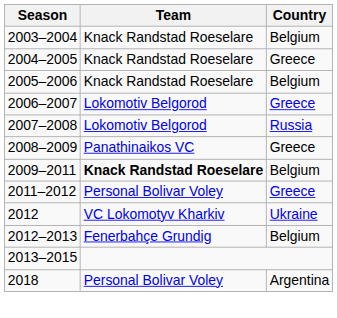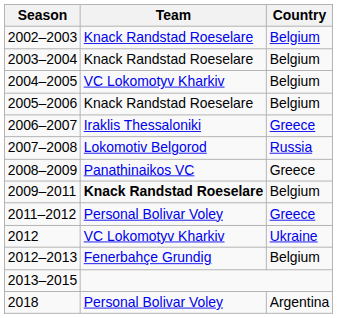+ row: 2002–2003 | Knack Randstad Roeselare | Belgium
2004–2005 | Team: Knack Randstad Roeselare -> VC Lokomotyv Kharkiv
2004–2005 | Country: Greece -> Belgium
2006–2007 | Team: Lokomotiv Belgorod -> Iraklis Thessaloniki
